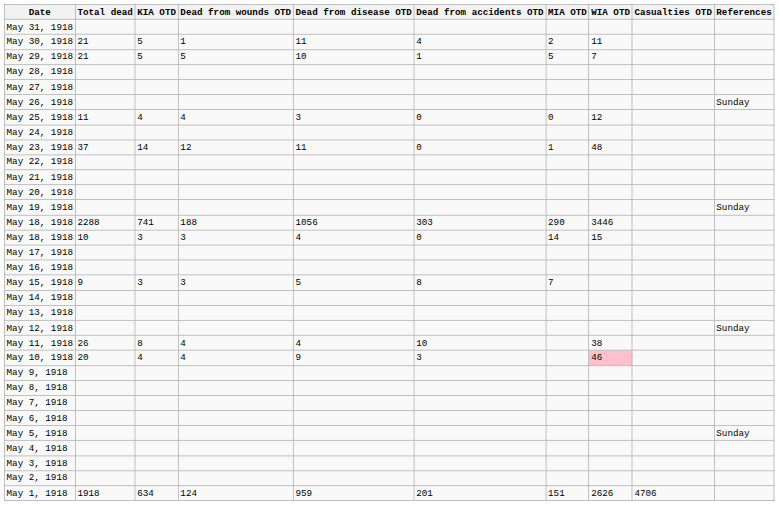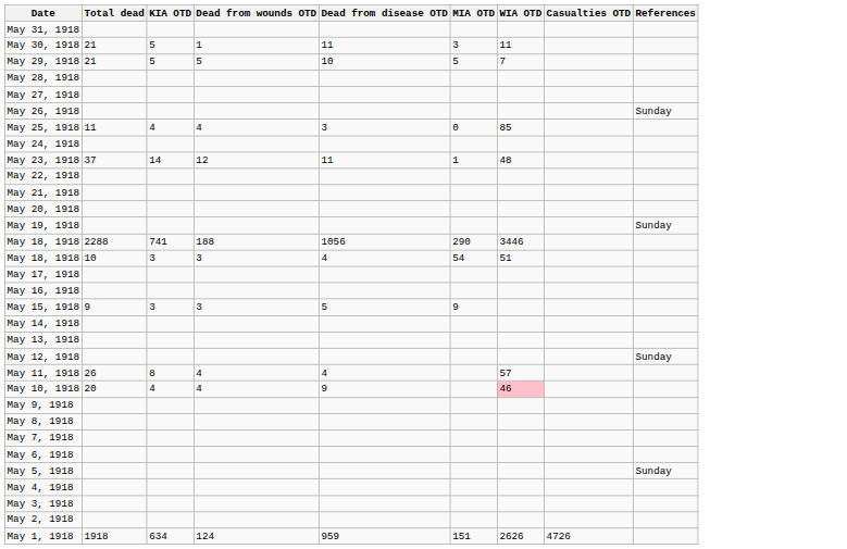- column: Dead from accidents OTD | 4 | 1 | 0 | 0 | 303 | 0 | 8 | 10 | 3 | 201
May 30, 1918 | MIA OTD: 2 -> 3
May 25, 1918 | WIA OTD: 12 -> 85
May 18, 1918 / 10 | MIA OTD: 14 -> 54
May 18, 1918 / 10 | WIA OTD: 15 -> 51
May 15, 1918 | MIA OTD: 7 -> 9
May 11, 1918 | WIA OTD: 38 -> 57
May 1, 1918 | Casualties OTD: 4706 -> 4726
